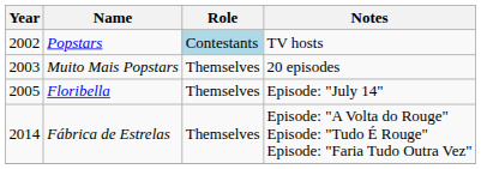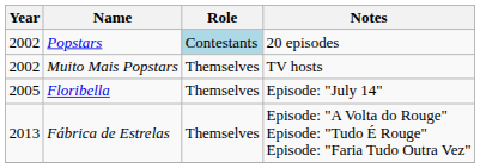Popstars | Notes: TV hosts -> 20 episodes
Muito Mais Popstars | Year: 2003 -> 2002
Muito Mais Popstars | Notes: 20 episodes -> TV hosts
Fábrica de Estrelas | Year: 2014 -> 2013
